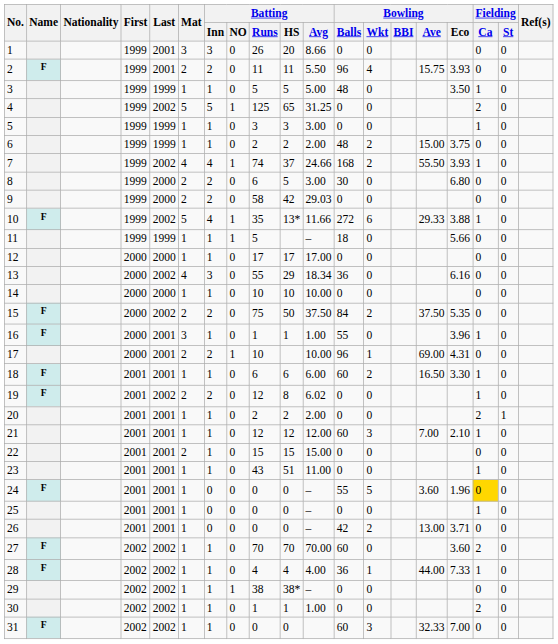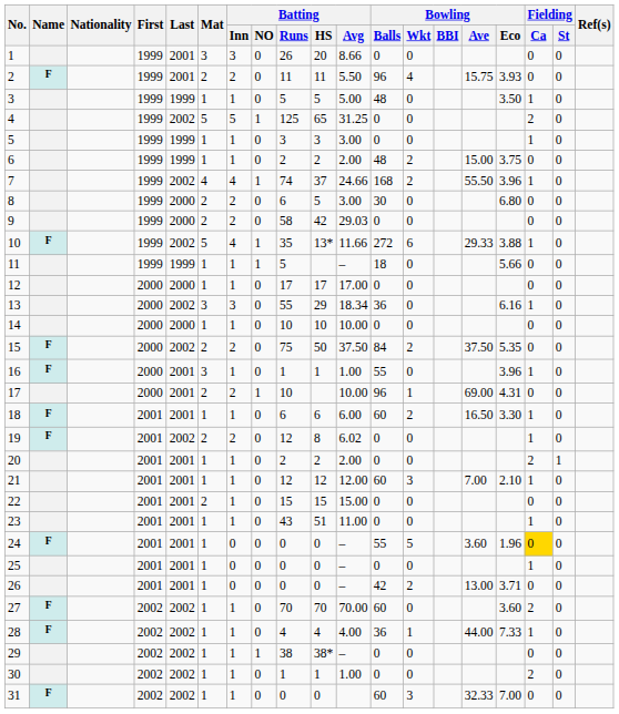7 | Bowling / Eco: 3.93 -> 3.96
13 | Mat: 4 -> 3
13 | Fielding / Ca: 0 -> 1
